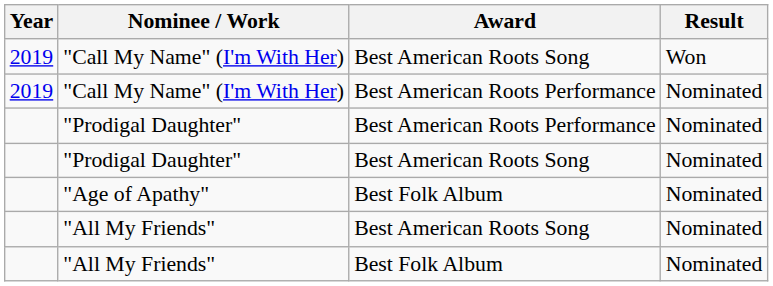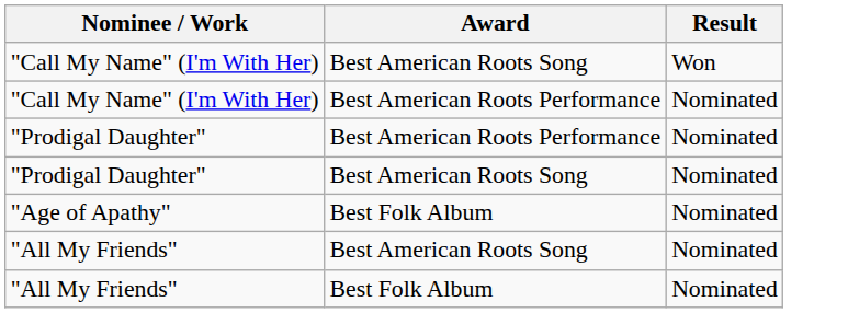- column: Year | 2019 | 2019
